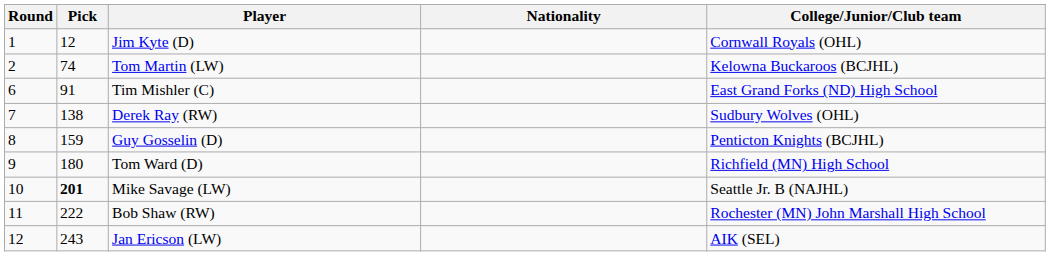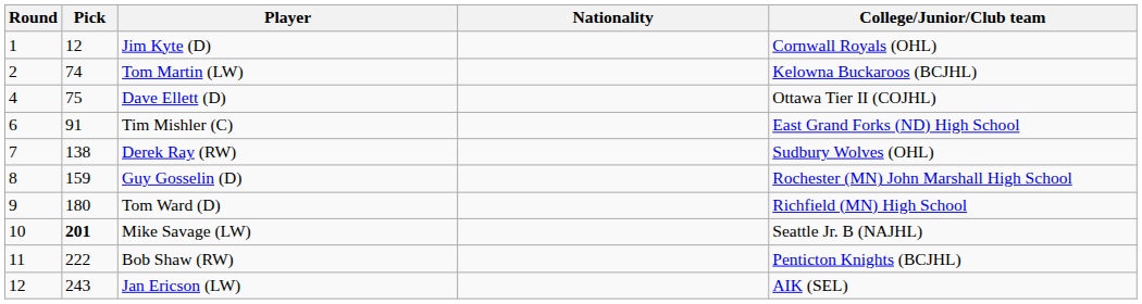+ row: 4 | 75 | Dave Ellett (D) | Ottawa Tier II (COJHL)
Guy Gosselin (D) | College/Junior/Club team: Penticton Knights (BCJHL) -> Rochester (MN) John Marshall High School
Bob Shaw (RW) | College/Junior/Club team: Rochester (MN) John Marshall High School -> Penticton Knights (BCJHL)
